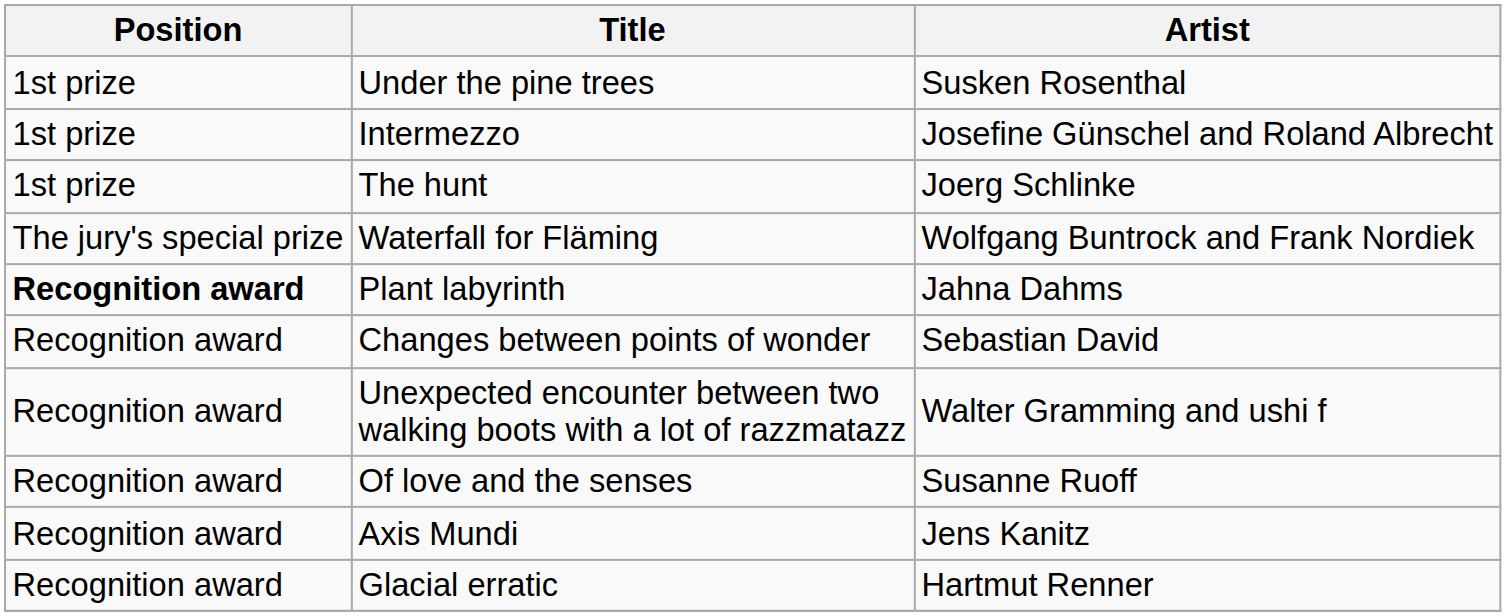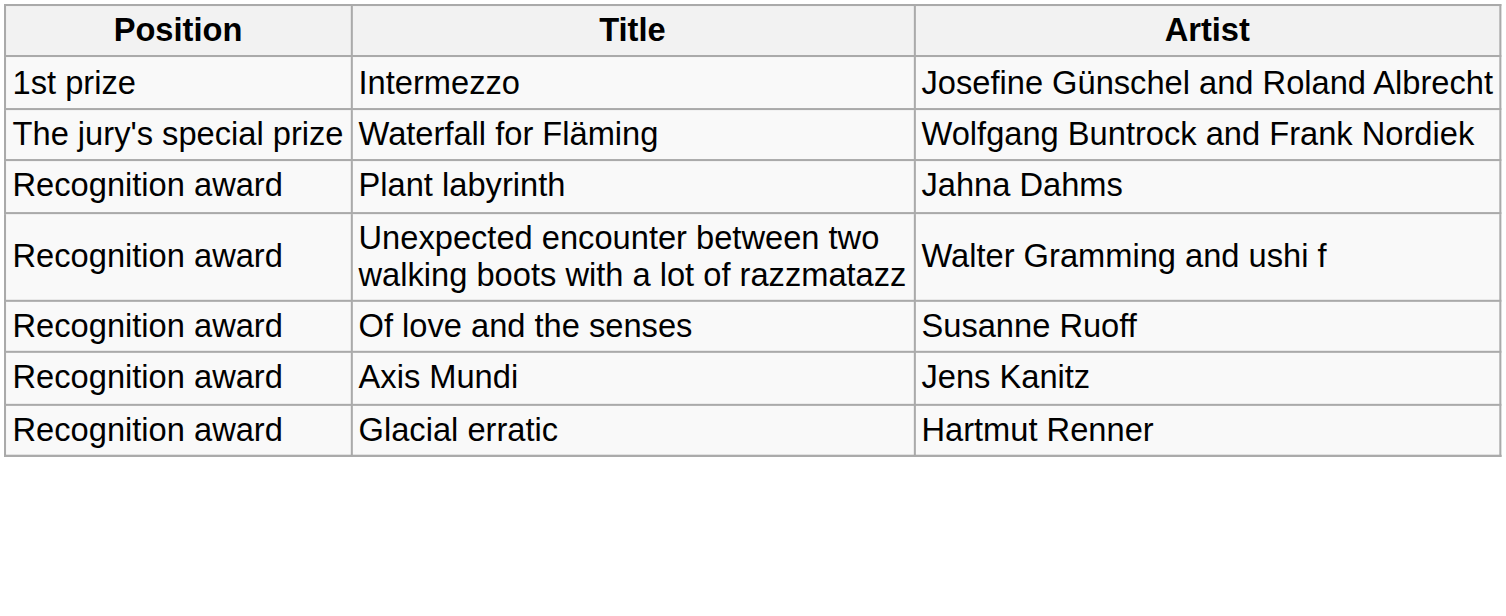- row: 1st prize | Under the pine trees | Susken Rosenthal
- row: 1st prize | The hunt | Joerg Schlinke
Plant labyrinth | Position: bold -> normal
- row: Recognition award | Changes between points of wonder | Sebastian David
